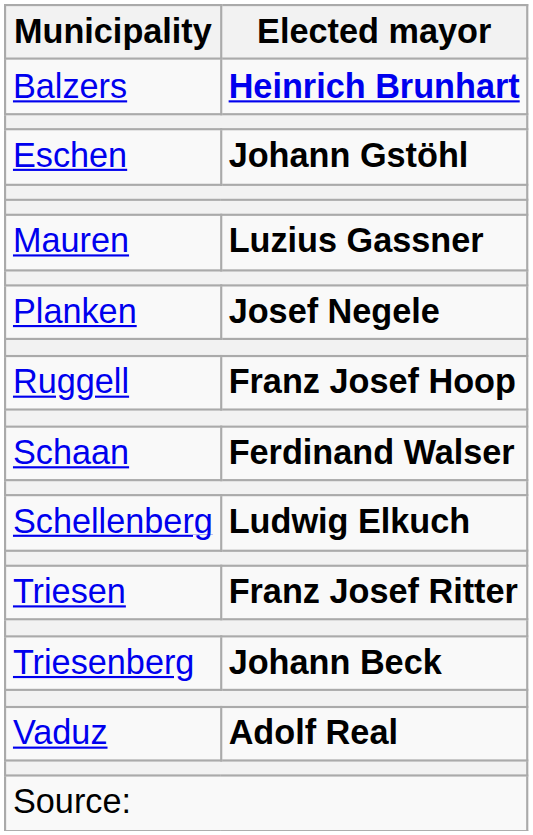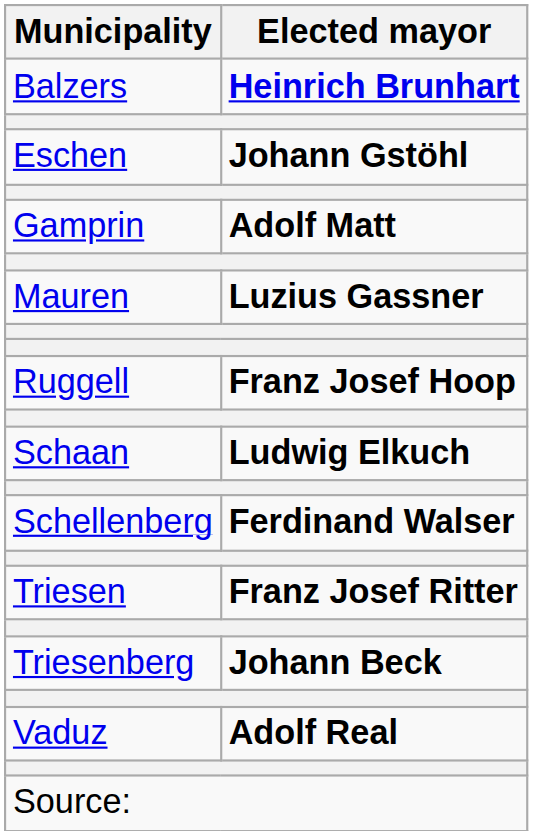+ row: Gamprin | Adolf Matt
- row: Planken | Josef Negele
Schaan | Elected mayor: Ferdinand Walser -> Ludwig Elkuch
Schellenberg | Elected mayor: Ludwig Elkuch -> Ferdinand Walser
